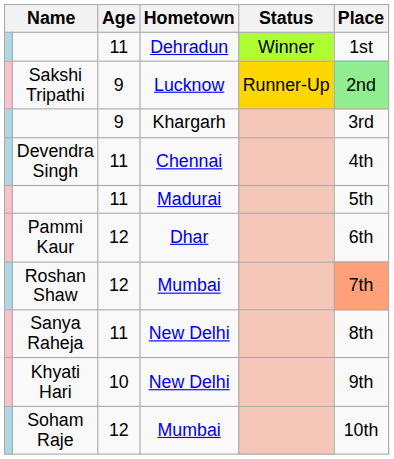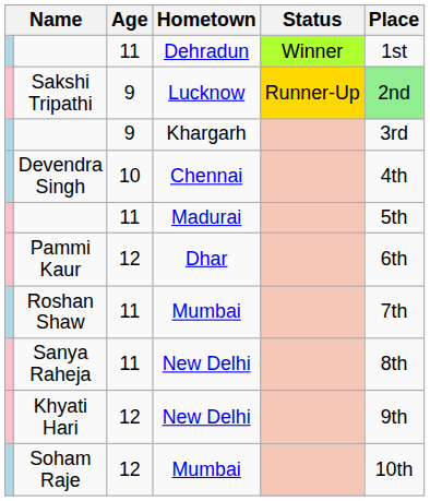Devendra Singh | Age: 11 -> 10
Roshan Shaw | Age: 12 -> 11
Roshan Shaw | Place: lightsalmon background -> no background
Khyati Hari | Age: 10 -> 12
